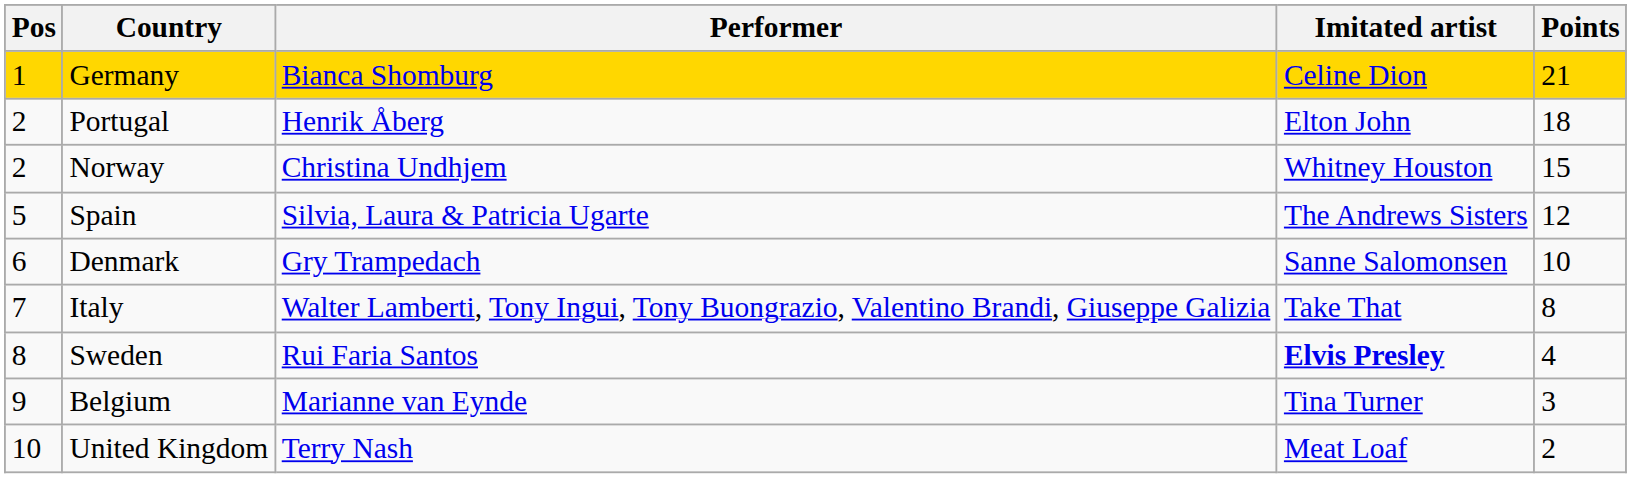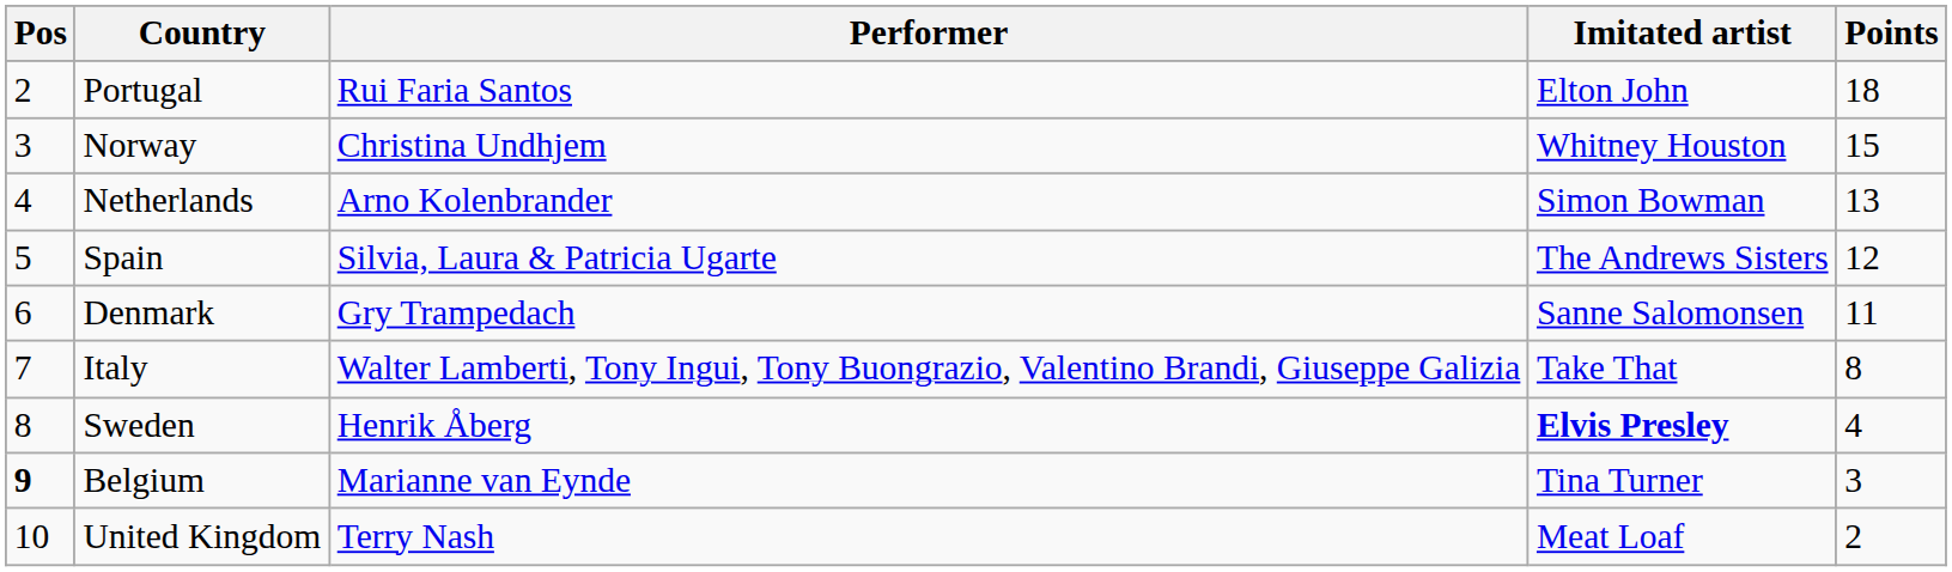- row: 1 | Germany | Bianca Shomburg | Celine Dion | 21
Portugal | Performer: Henrik Åberg -> Rui Faria Santos
Norway | Pos: 2 -> 3
+ row: 4 | Netherlands | Arno Kolenbrander | Simon Bowman | 13
Denmark | Points: 10 -> 11
Sweden | Performer: Rui Faria Santos -> Henrik Åberg
Belgium | Pos: normal -> bold
